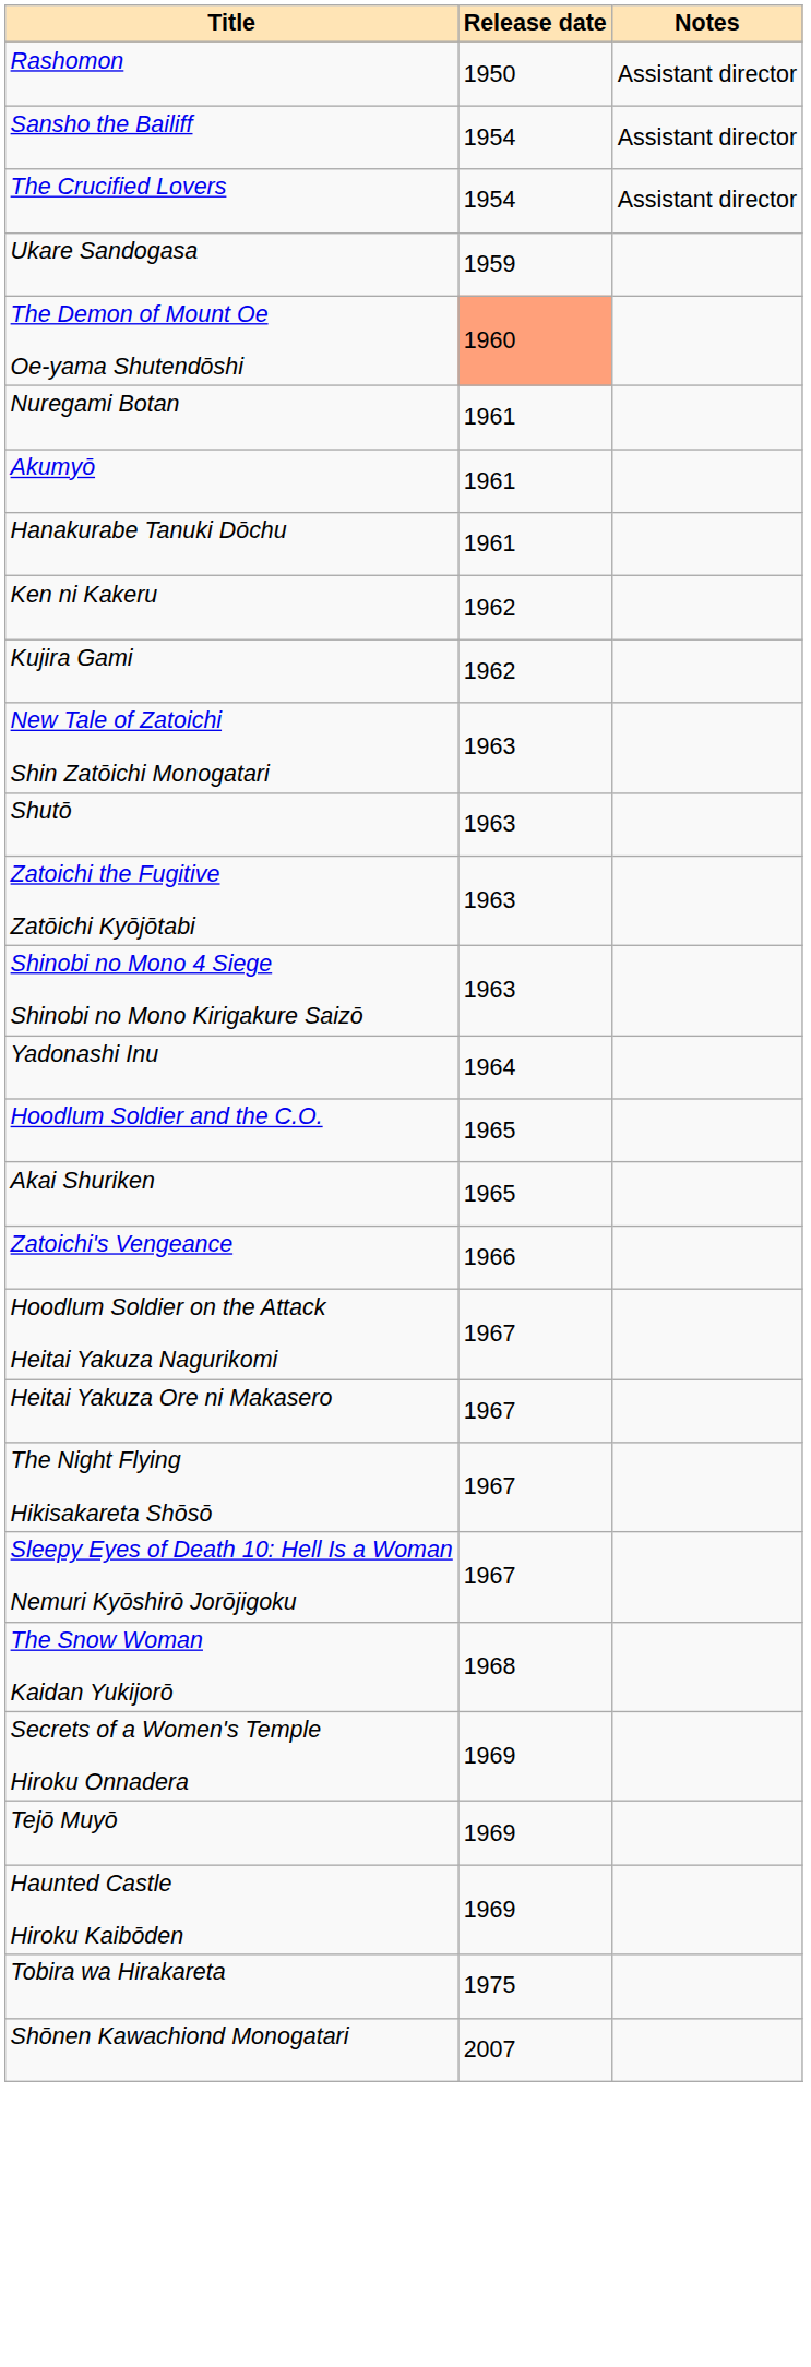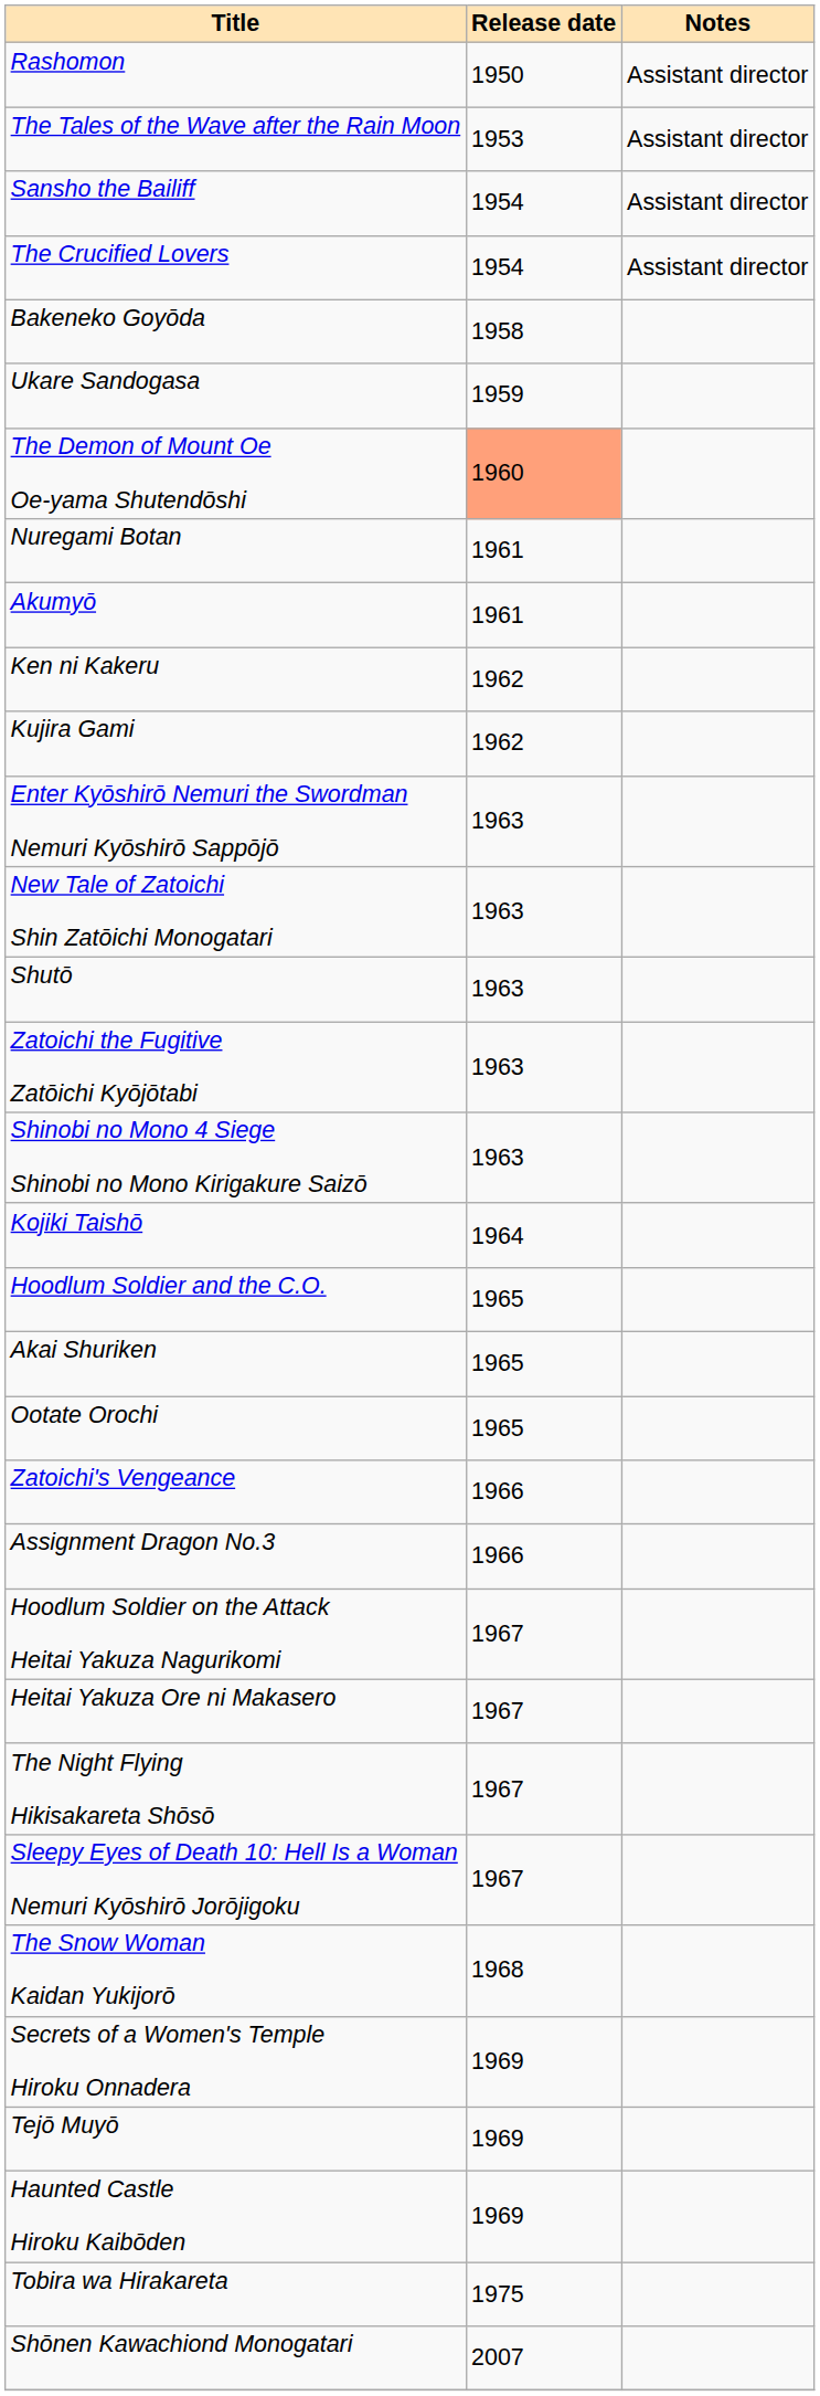+ row: The Tales of the Wave after the Rain Moon | 1953 | Assistant director
+ row: Bakeneko Goyōda | 1958
- row: Hanakurabe Tanuki Dōchu | 1961
+ row: Enter Kyōshirō Nemuri the Swordman Nemuri Kyōshirō Sappōjō | 1963
- row: Yadonashi Inu | 1964
+ row: Kojiki Taishō | 1964
+ row: Ootate Orochi | 1965
+ row: Assignment Dragon No.3 | 1966
